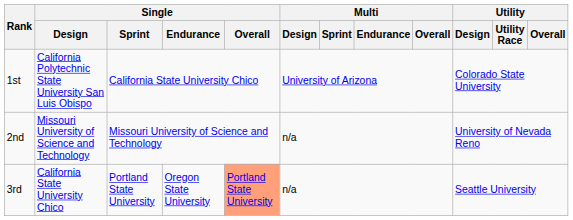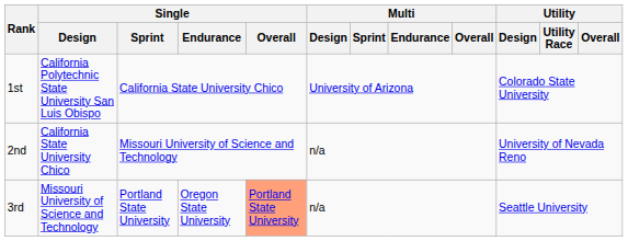2nd | Single / Design: Missouri University of Science and Technology -> California State University Chico
3rd | Single / Design: California State University Chico -> Missouri University of Science and Technology
